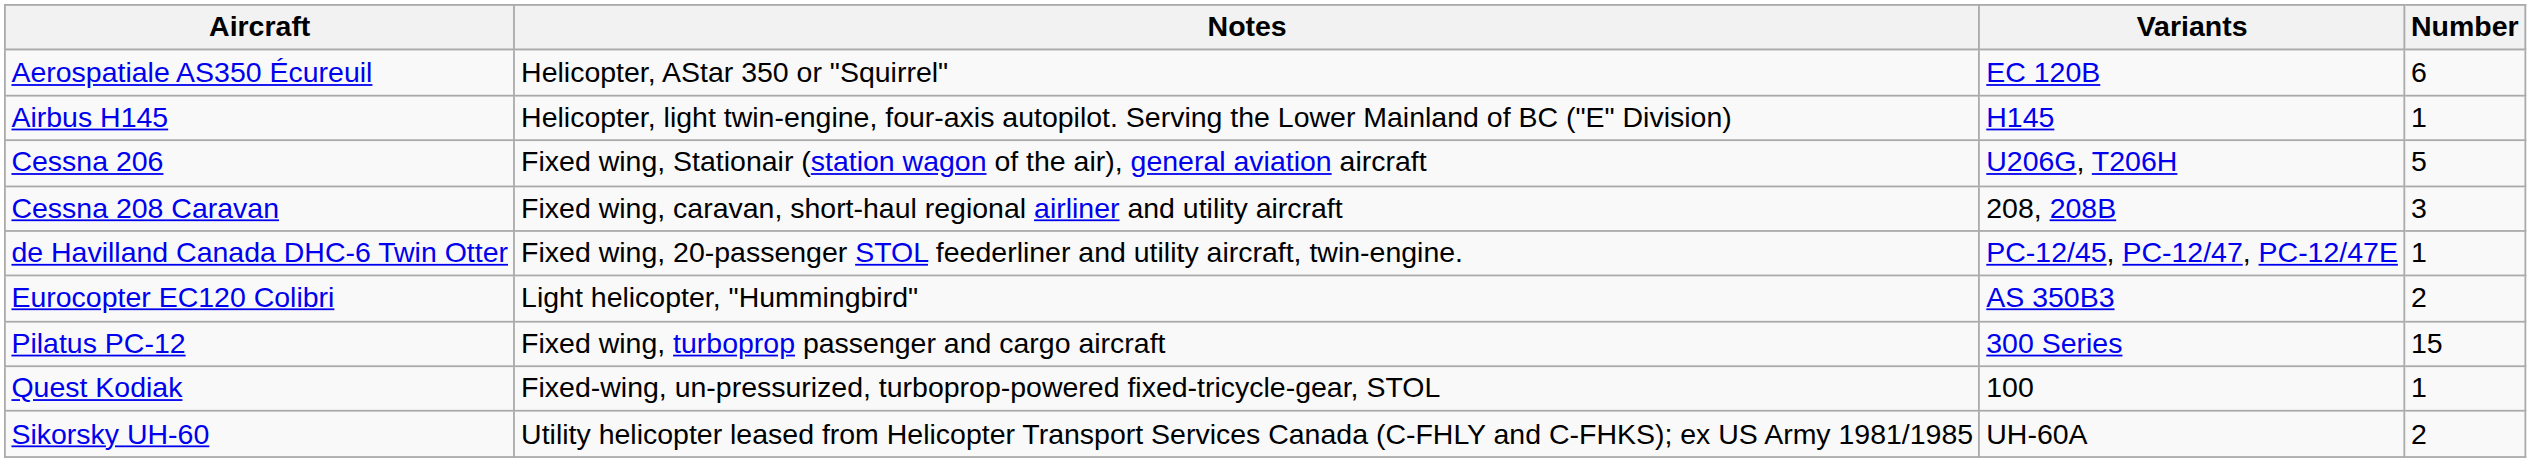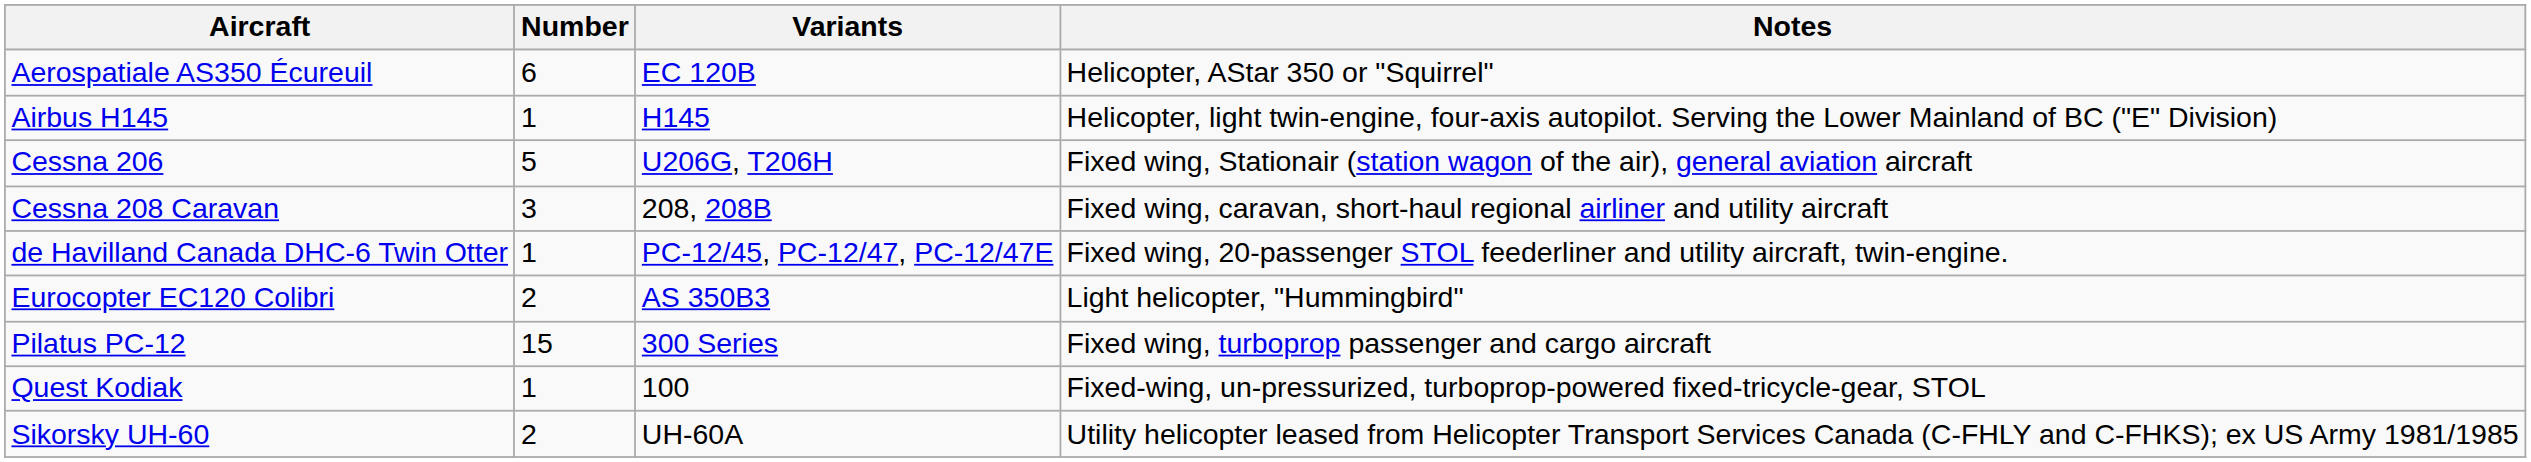columns swapped: Number <-> Notes
